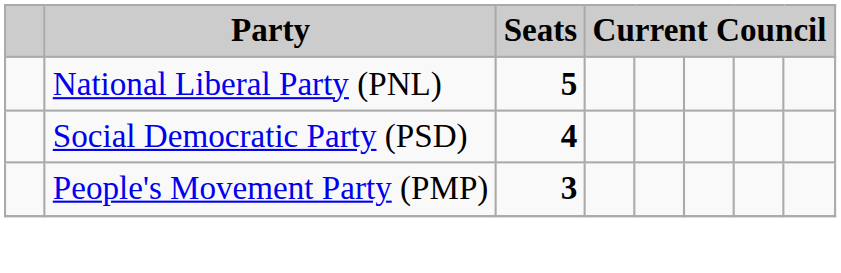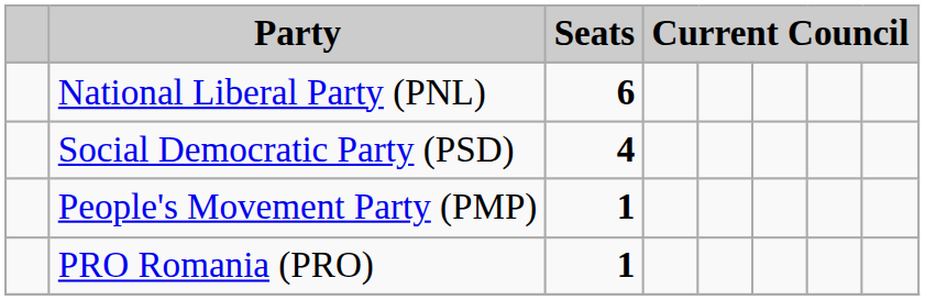National Liberal Party (PNL) | Seats: 5 -> 6
People's Movement Party (PMP) | Seats: 3 -> 1
+ row: PRO Romania (PRO) | 1
